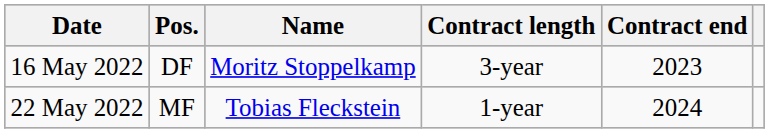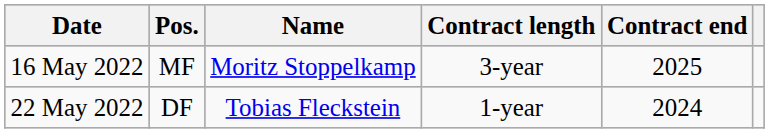16 May 2022 | Pos.: DF -> MF
16 May 2022 | Contract end: 2023 -> 2025
22 May 2022 | Pos.: MF -> DF
